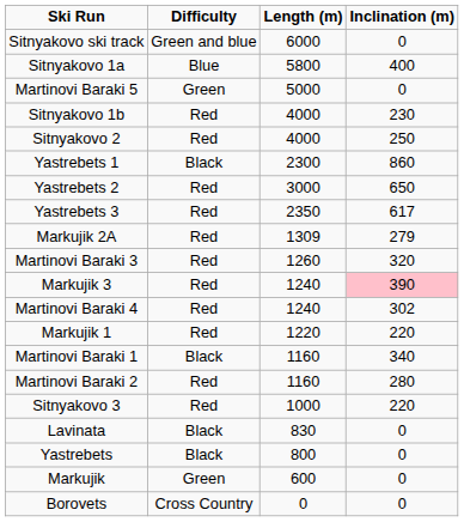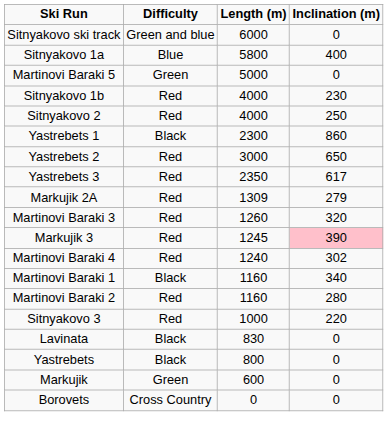Markujik 3 | Length (m): 1240 -> 1245
- row: Markujik 1 | Red | 1220 | 220
